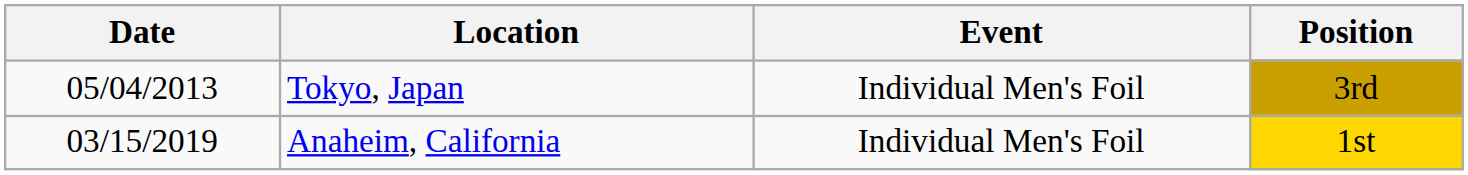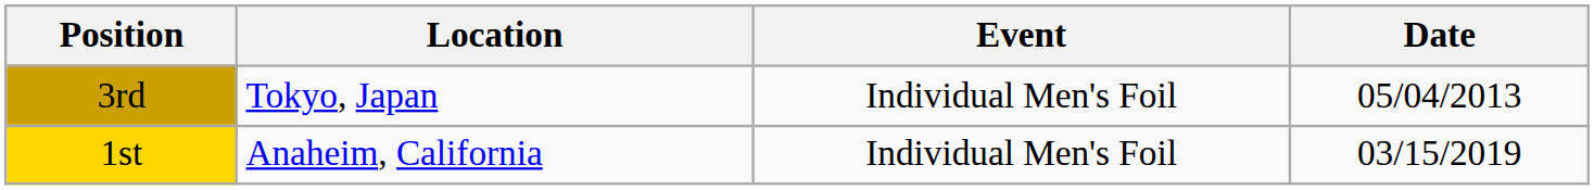columns swapped: Date <-> Position
